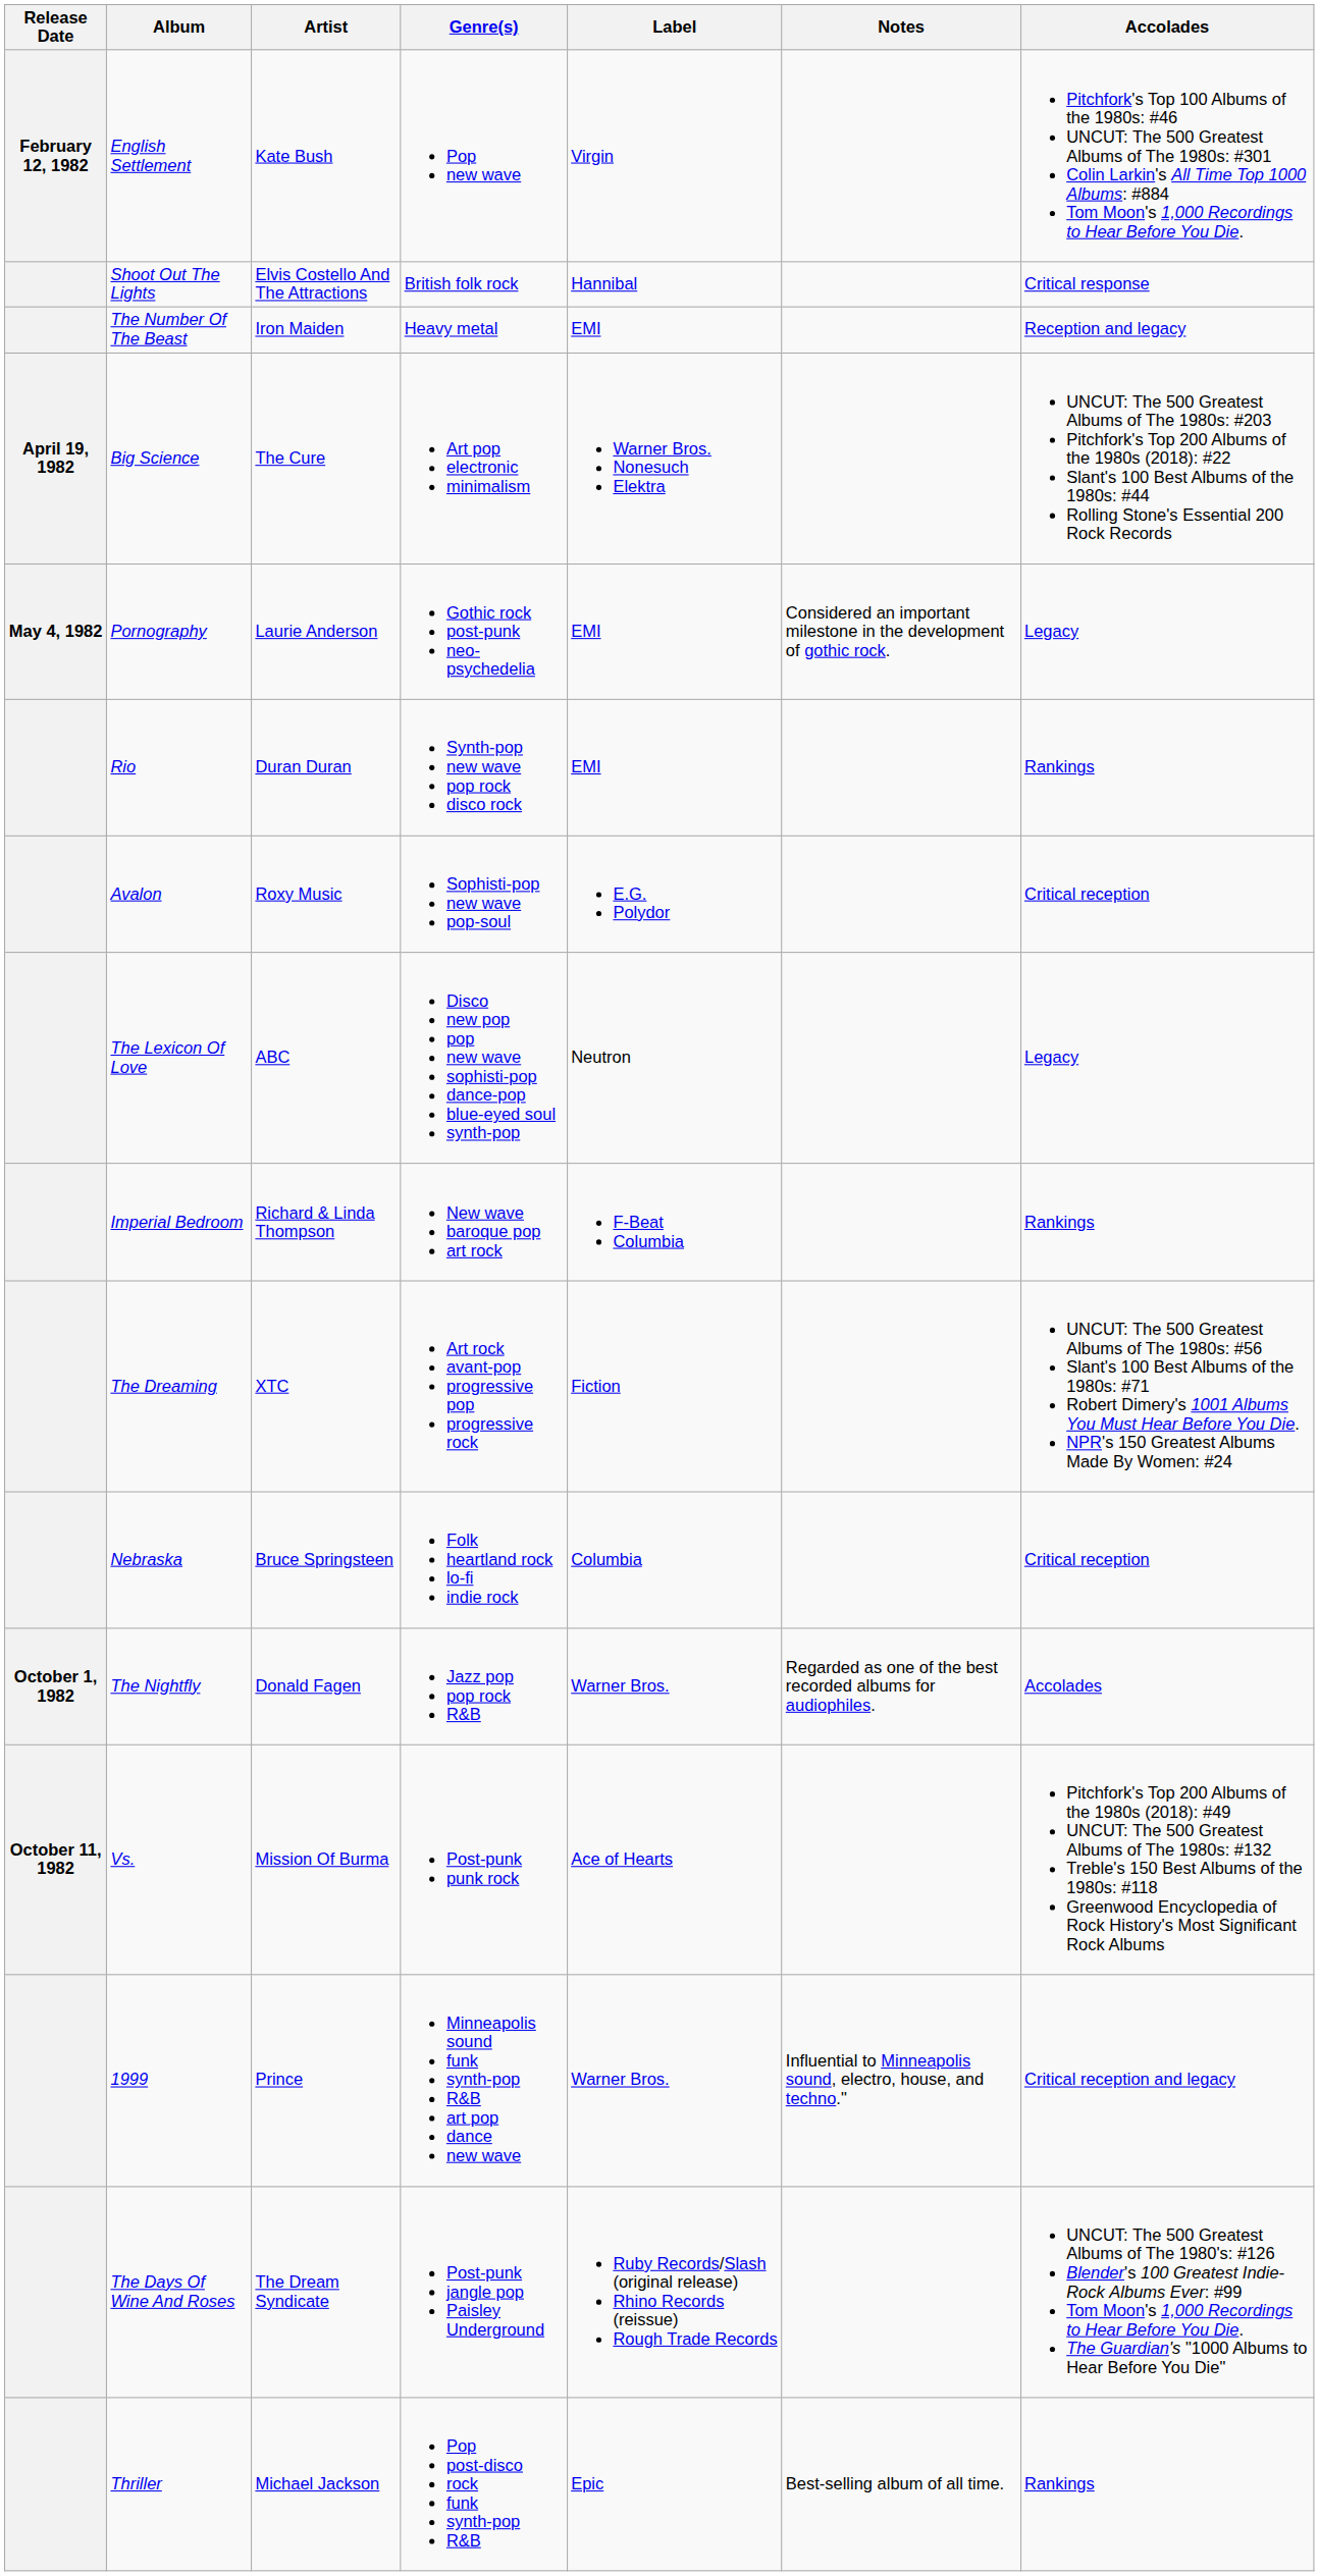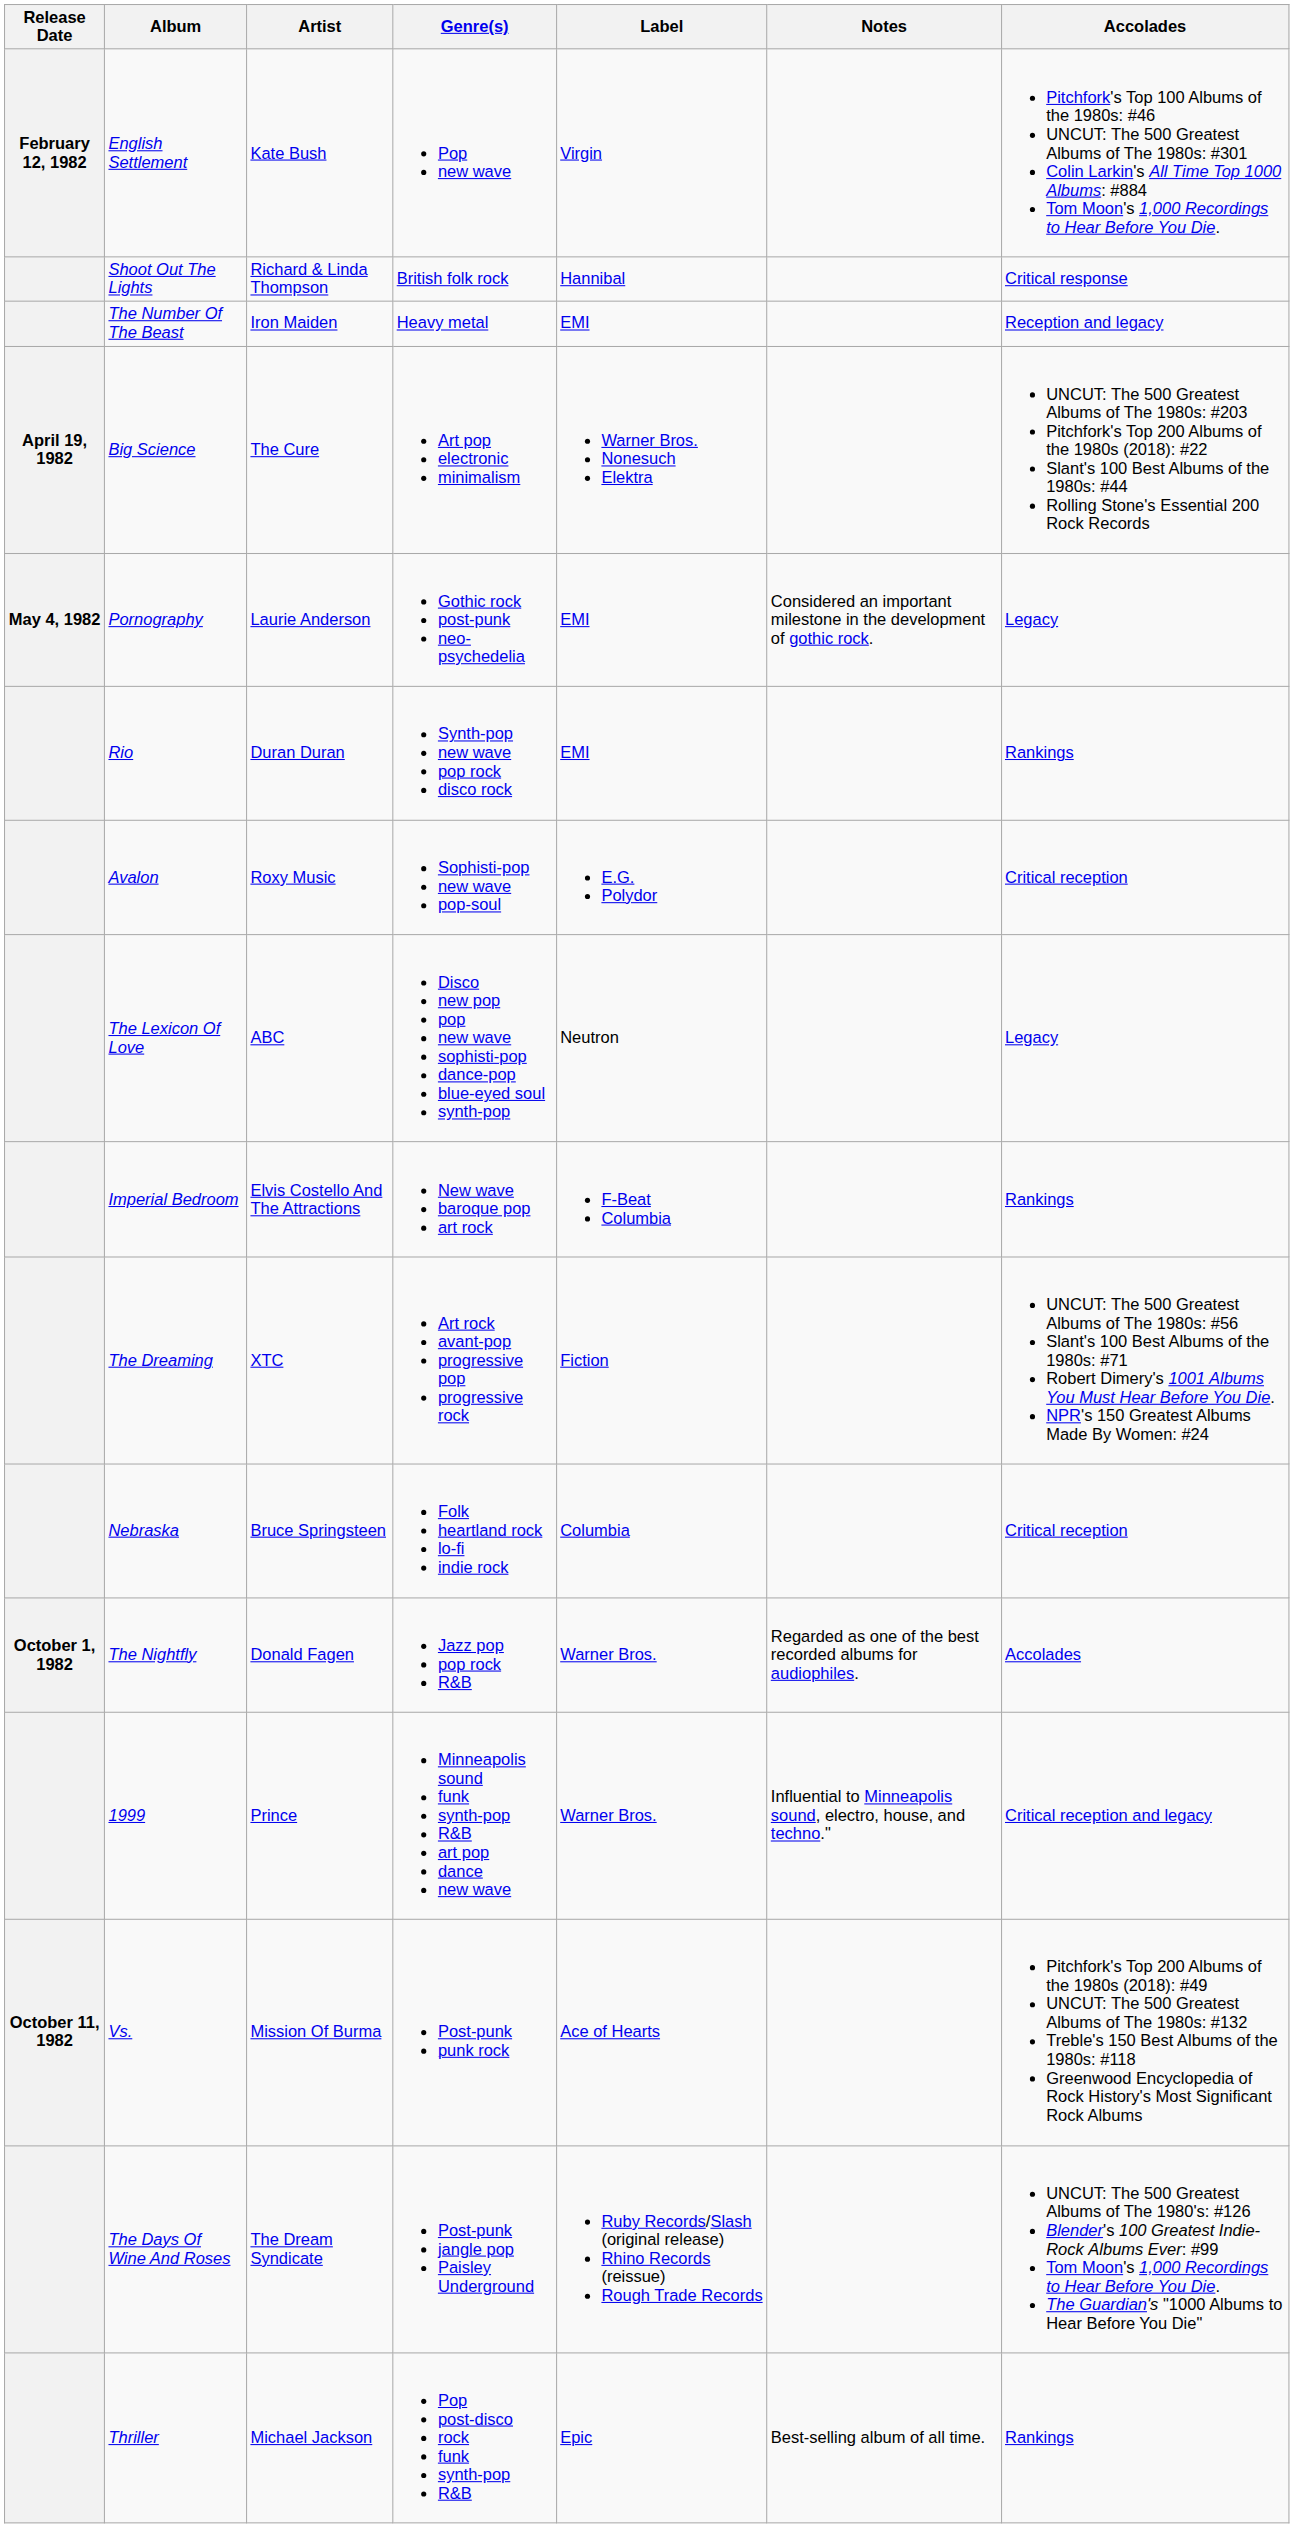Shoot Out The Lights | Artist: Elvis Costello And The Attractions -> Richard & Linda Thompson
Imperial Bedroom | Artist: Richard & Linda Thompson -> Elvis Costello And The Attractions
rows swapped: Vs. <-> 1999
